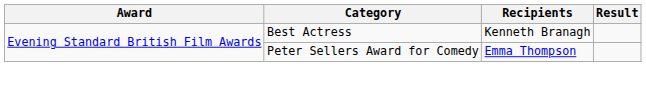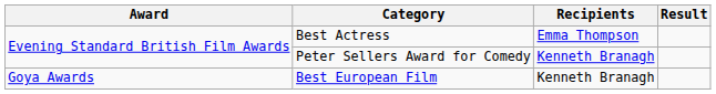Best Actress | Recipients: Kenneth Branagh -> Emma Thompson
Peter Sellers Award for Comedy | Recipients: Emma Thompson -> Kenneth Branagh
+ row: Goya Awards | Best European Film | Kenneth Branagh
